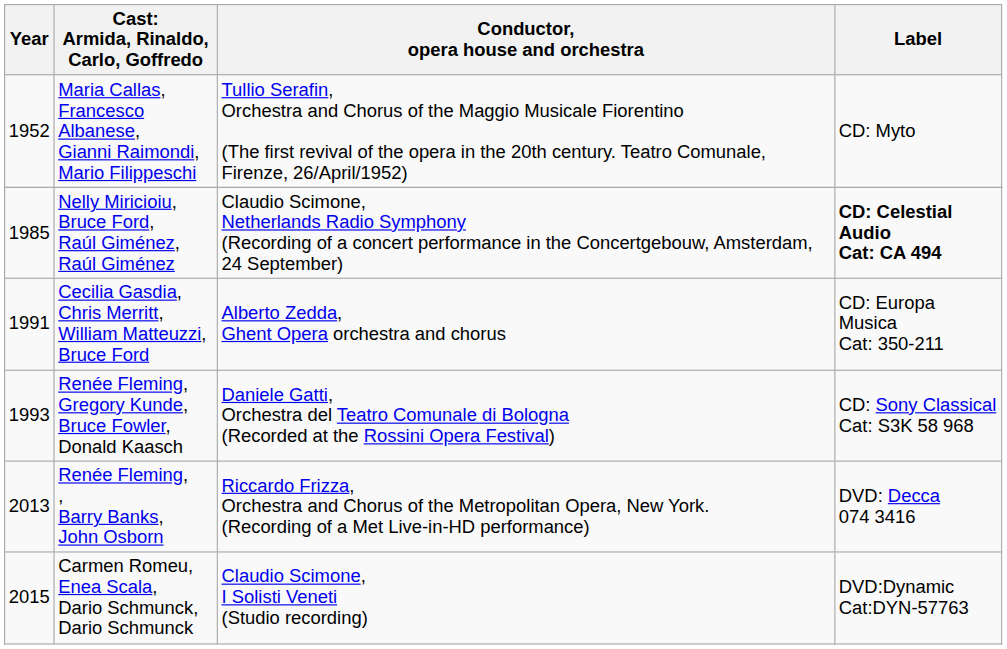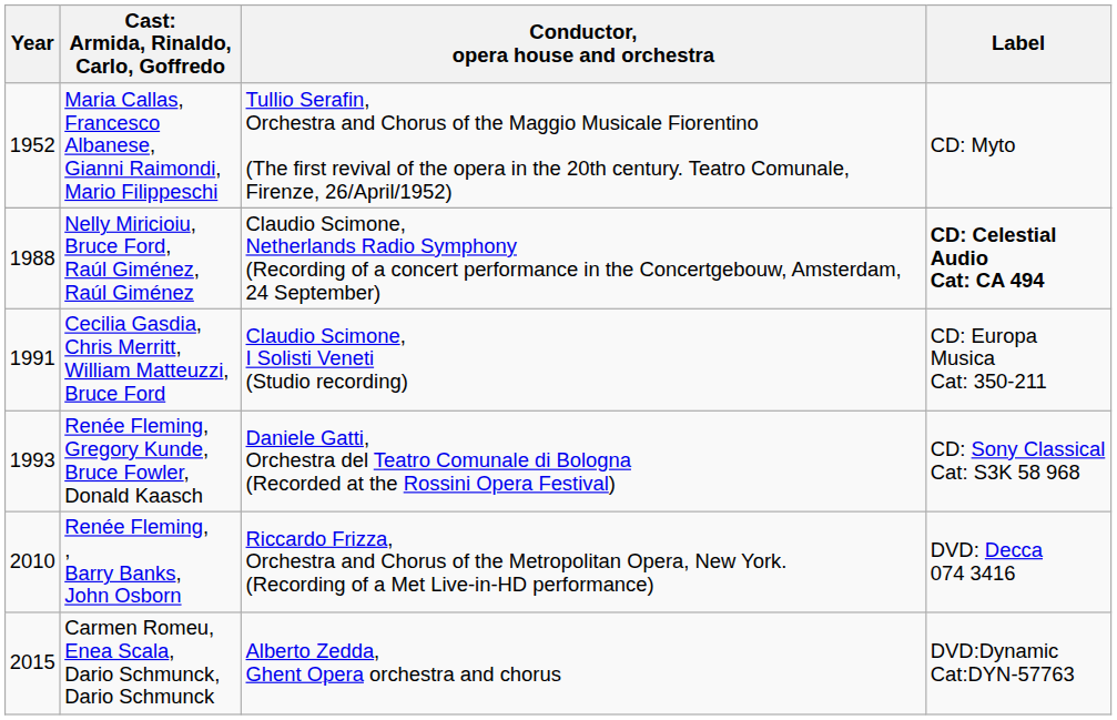Nelly Miricioiu, Bruce Ford, Raúl Giménez, Raúl Giménez | Year: 1985 -> 1988
Cecilia Gasdia, Chris Merritt, William Matteuzzi, Bruce Ford | Conductor, opera house and orchestra: Alberto Zedda, Ghent Opera orchestra and chorus -> Claudio Scimone, I Solisti Veneti (Studio recording)
Renée Fleming, , Barry Banks, John Osborn | Year: 2013 -> 2010
Carmen Romeu, Enea Scala, Dario Schmunck, Dario Schmunck | Conductor, opera house and orchestra: Claudio Scimone, I Solisti Veneti (Studio recording) -> Alberto Zedda, Ghent Opera orchestra and chorus
